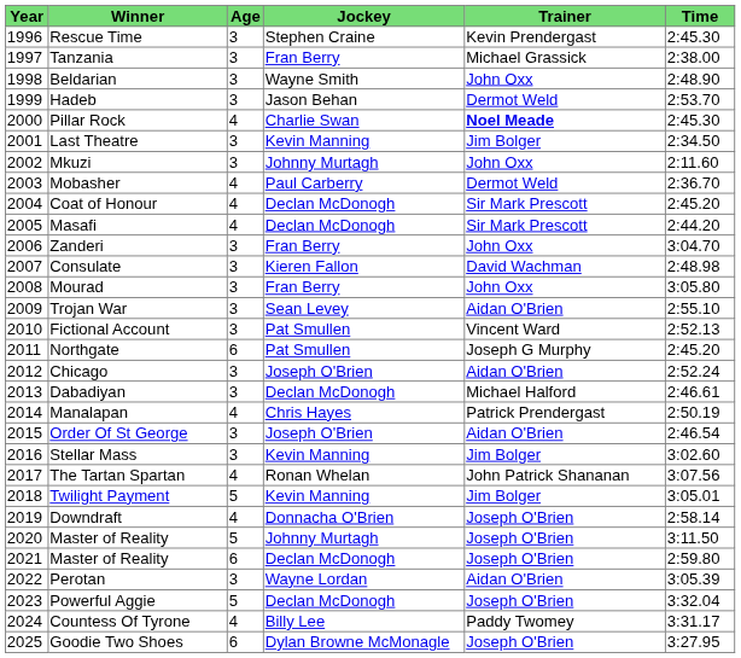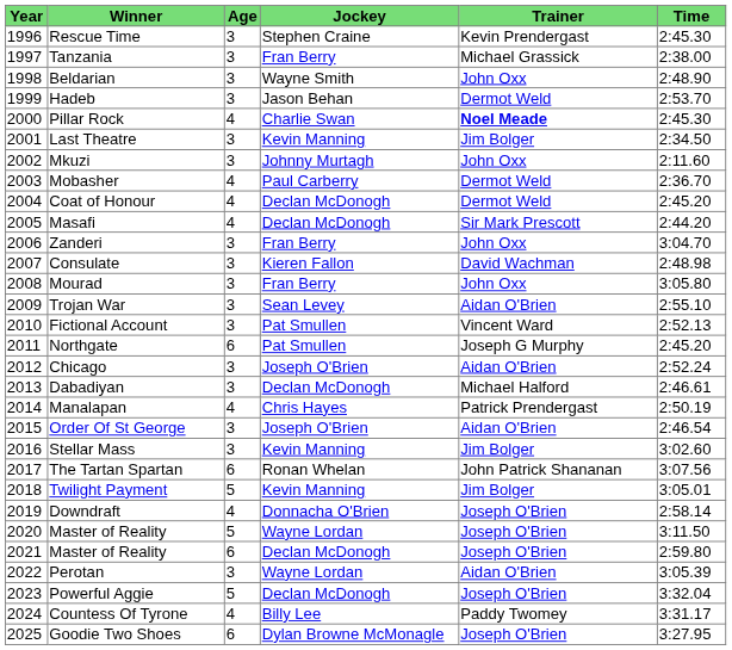Coat of Honour | Trainer: Sir Mark Prescott -> Dermot Weld
The Tartan Spartan | Age: 4 -> 6
2020 / Master of Reality | Jockey: Johnny Murtagh -> Wayne Lordan
